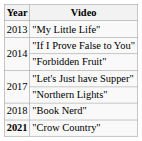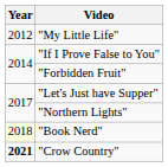"My Little Life" | Year: 2013 -> 2012
"Book Nerd" | Year: no background -> lightyellow background
